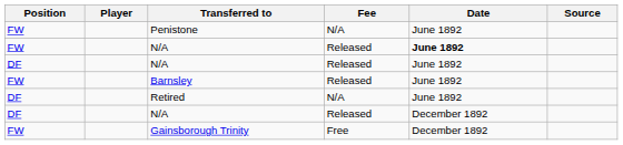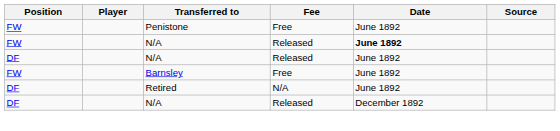Penistone | Fee: N/A -> Free
Barnsley | Fee: Released -> Free
- row: FW | Gainsborough Trinity | Free | December 1892
